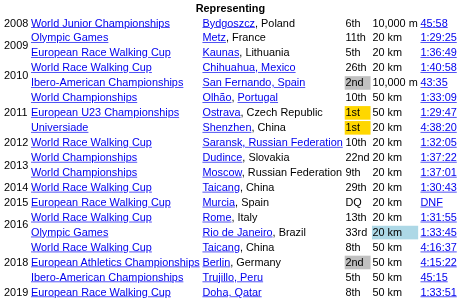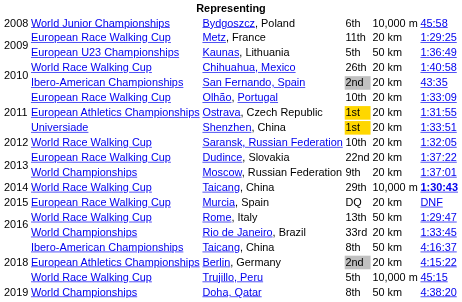Metz, France | column 2: Olympic Games -> European Race Walking Cup
Kaunas, Lithuania | column 2: European Race Walking Cup -> European U23 Championships
Kaunas, Lithuania | column 5: 20 km -> 50 km
San Fernando, Spain | column 5: 10,000 m -> 20 km
Olhão, Portugal | column 2: World Championships -> European Race Walking Cup
Olhão, Portugal | column 5: 50 km -> 20 km
Ostrava, Czech Republic | column 2: European U23 Championships -> European Athletics Championships
Ostrava, Czech Republic | column 5: 50 km -> 20 km
Ostrava, Czech Republic | column 6: 1:29:47 -> 1:31:55
Shenzhen, China | column 6: 4:38:20 -> 1:33:51
Dudince, Slovakia | column 2: World Championships -> European Race Walking Cup
Taicang, China / 29th | column 5: 20 km -> 10,000 m
Taicang, China / 29th | column 6: normal -> bold
Rome, Italy | column 5: 20 km -> 50 km
Rome, Italy | column 6: 1:31:55 -> 1:29:47
Rio de Janeiro, Brazil | column 2: Olympic Games -> World Championships
Rio de Janeiro, Brazil | column 5: lightblue background -> no background
Taicang, China / 8th | column 2: World Race Walking Cup -> Ibero-American Championships
Berlin, Germany | column 5: 50 km -> 20 km
Trujillo, Peru | column 2: Ibero-American Championships -> World Race Walking Cup
Trujillo, Peru | column 5: 50 km -> 10,000 m
Doha, Qatar | column 2: European Race Walking Cup -> World Championships
Doha, Qatar | column 6: 1:33:51 -> 4:38:20
